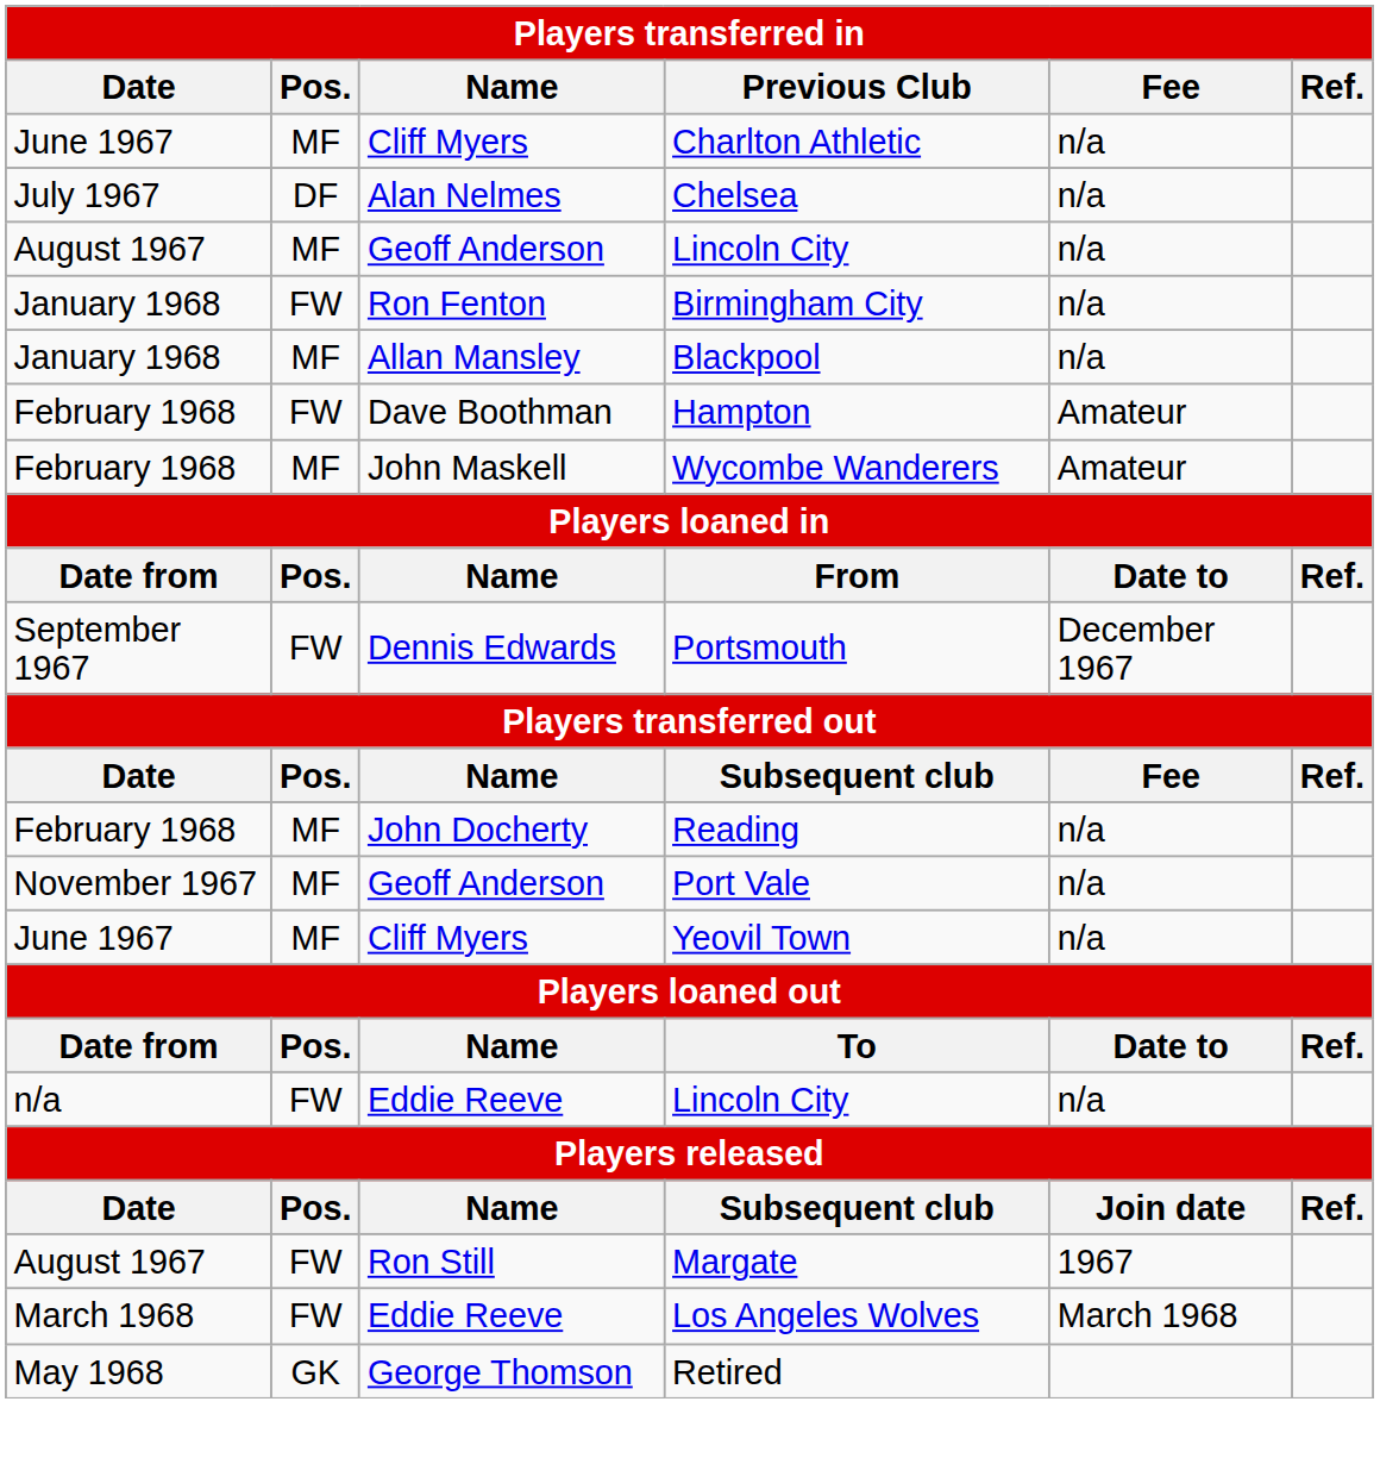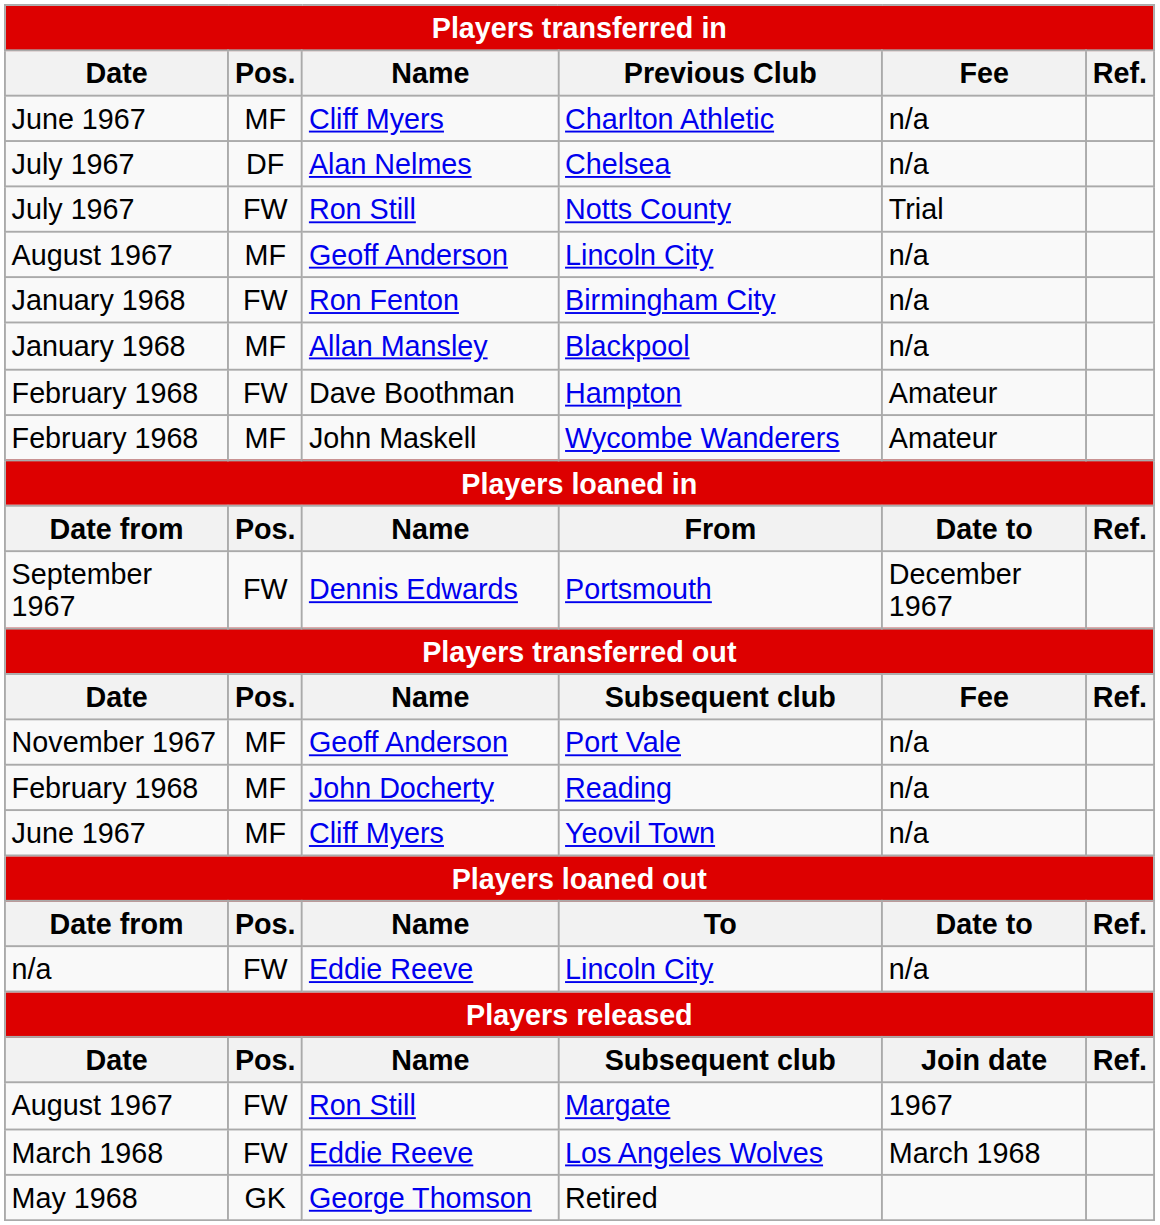+ row: July 1967 | FW | Ron Still | Notts County | Trial
rows swapped: Port Vale <-> Reading
